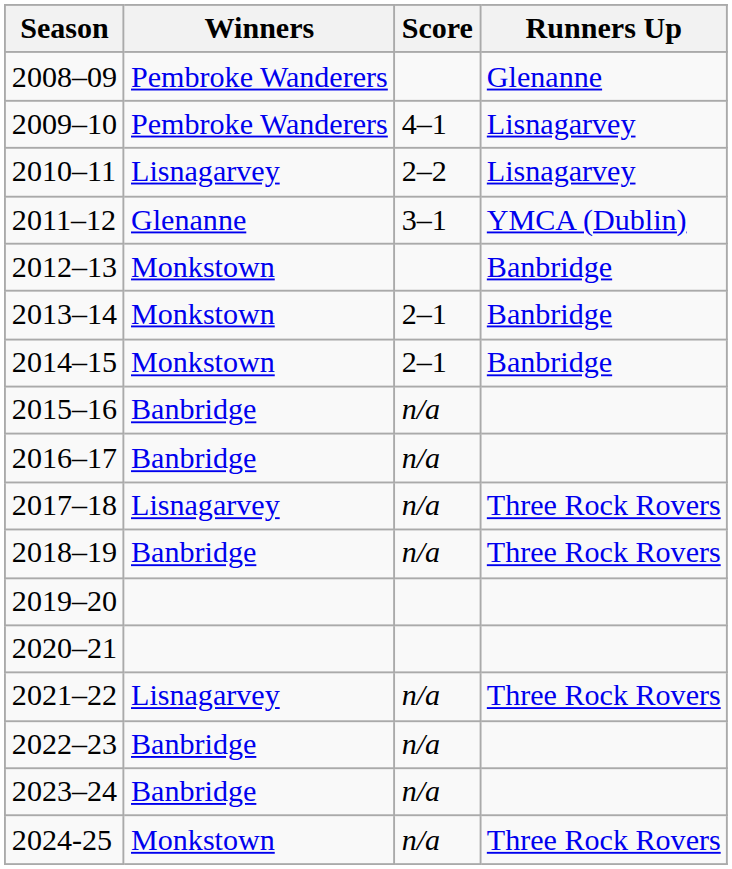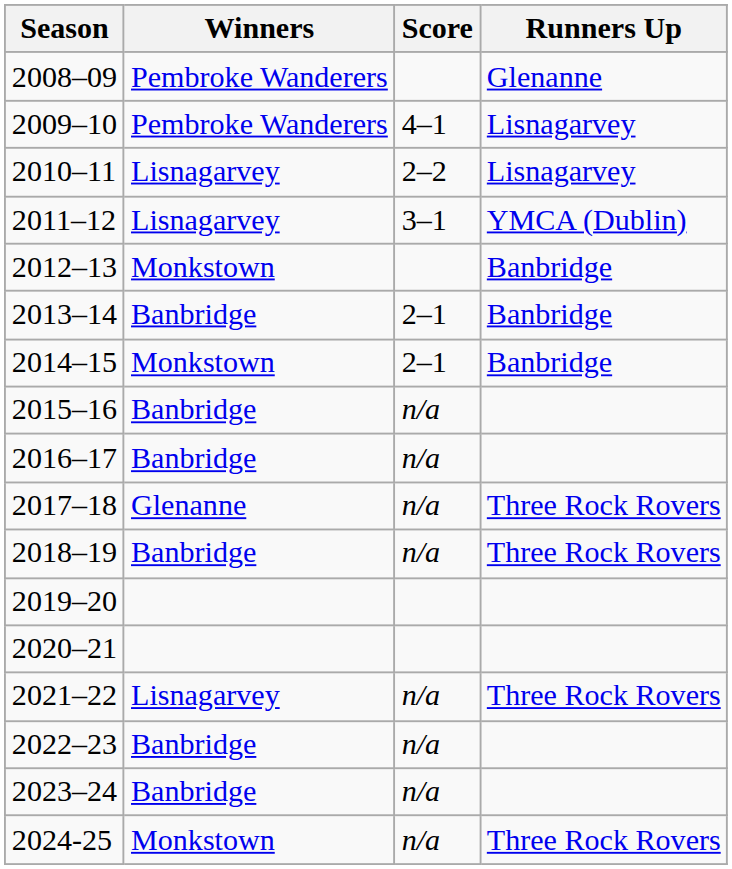2011–12 | Winners: Glenanne -> Lisnagarvey
2013–14 | Winners: Monkstown -> Banbridge
2017–18 | Winners: Lisnagarvey -> Glenanne
